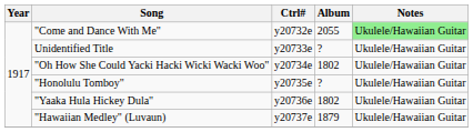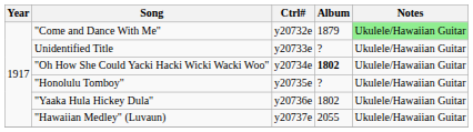"Come and Dance With Me" | Album: 2055 -> 1879
"Oh How She Could Yacki Hacki Wicki Wacki Woo" | Album: normal -> bold
"Hawaiian Medley" (Luvaun) | Album: 1879 -> 2055
